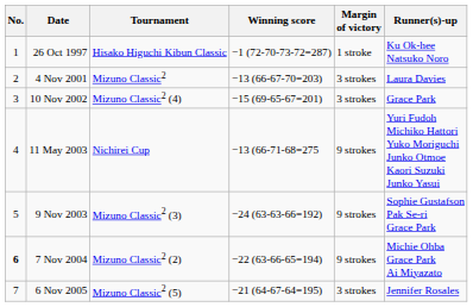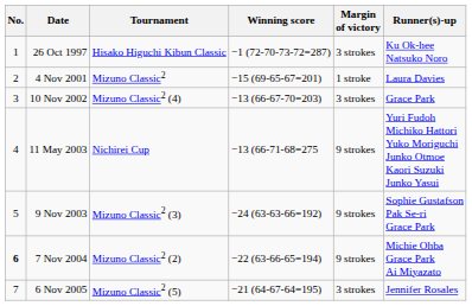26 Oct 1997 | Margin of victory: 1 stroke -> 3 strokes
4 Nov 2001 | Winning score: −13 (66-67-70=203) -> −15 (69-65-67=201)
4 Nov 2001 | Margin of victory: 3 strokes -> 1 stroke
10 Nov 2002 | Winning score: −15 (69-65-67=201) -> −13 (66-67-70=203)
